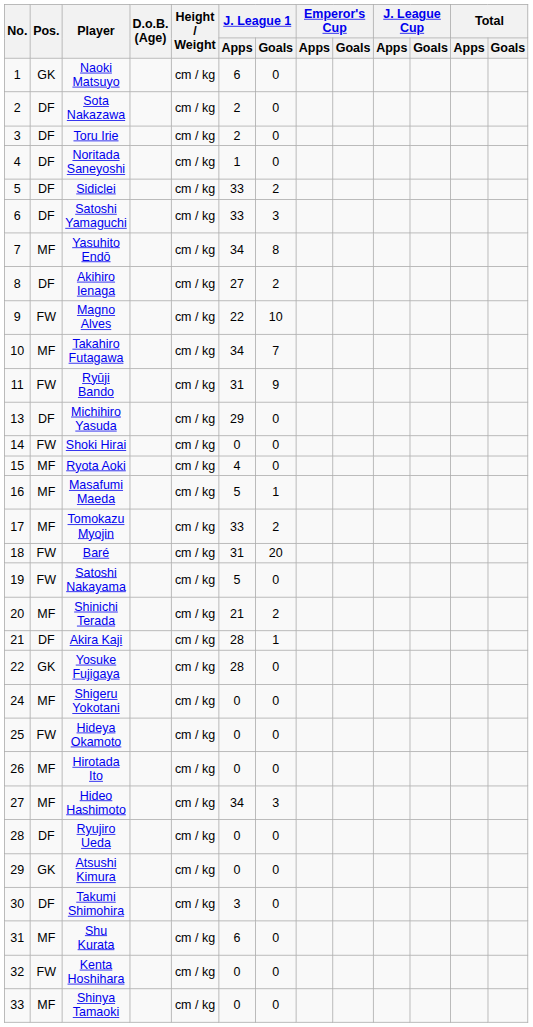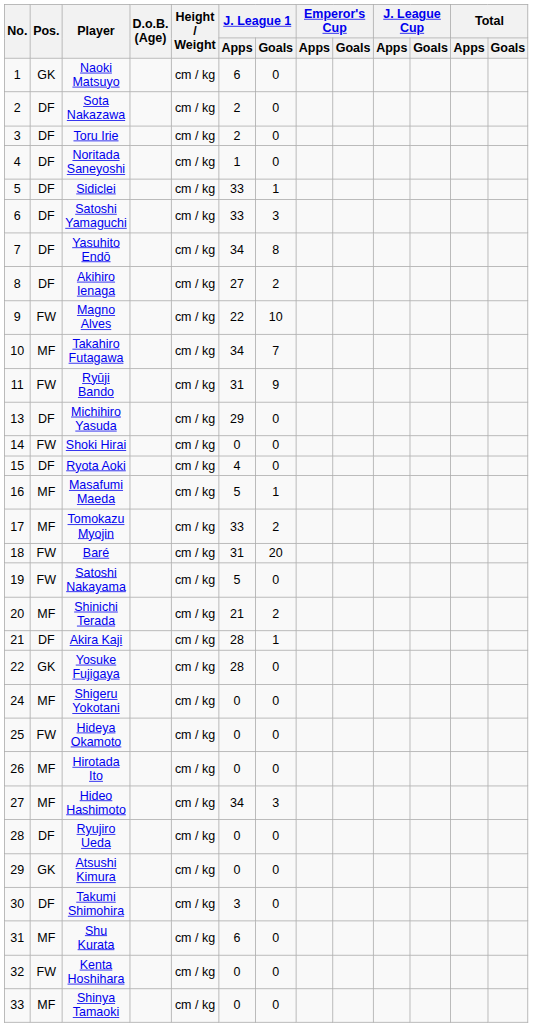Sidiclei | J. League 1 / Goals: 2 -> 1
Yasuhito Endō | Pos.: MF -> DF
Ryota Aoki | Pos.: MF -> DF
